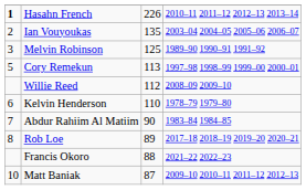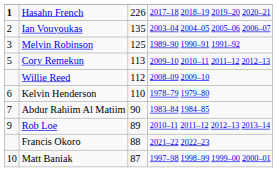Hasahn French | column 4: 2010–11 2011–12 2012–13 2013–14 -> 2017–18 2018–19 2019–20 2020–21
Cory Remekun | column 4: 1997–98 1998–99 1999–00 2000–01 -> 2009–10 2010–11 2011–12 2012–13
Rob Loe | column 1: 8 -> 9
Rob Loe | column 4: 2017–18 2018–19 2019–20 2020–21 -> 2010–11 2011–12 2012–13 2013–14
Matt Baniak | column 4: 2009–10 2010–11 2011–12 2012–13 -> 1997–98 1998–99 1999–00 2000–01
